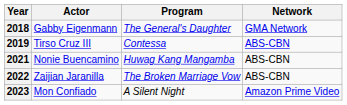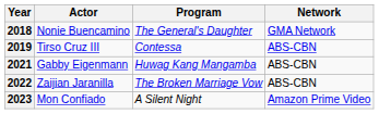2018 | Actor: Gabby Eigenmann -> Nonie Buencamino
2021 | Actor: Nonie Buencamino -> Gabby Eigenmann
